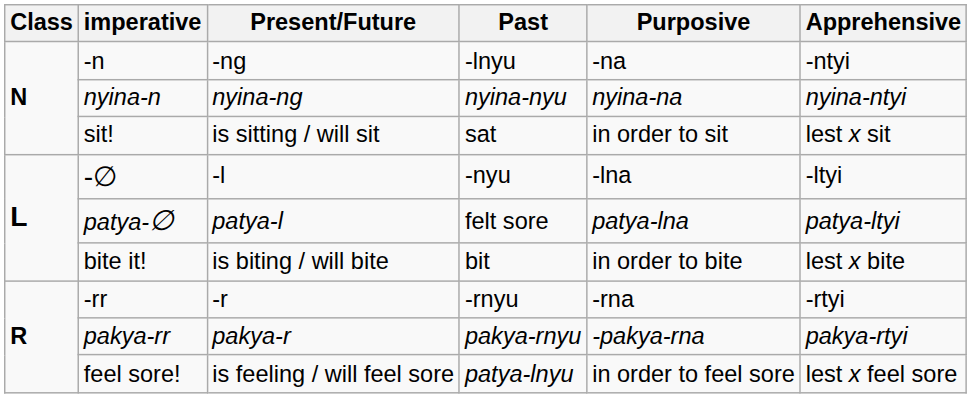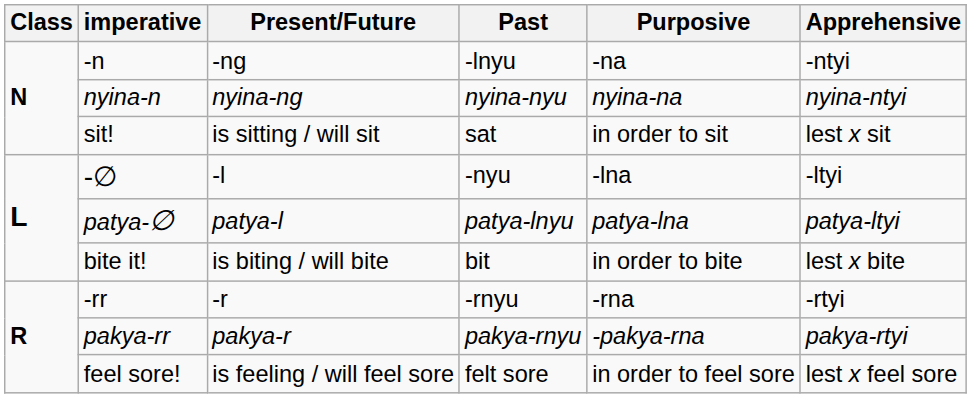patya-∅ | Past: felt sore -> patya-lnyu
feel sore! | Past: patya-lnyu -> felt sore
